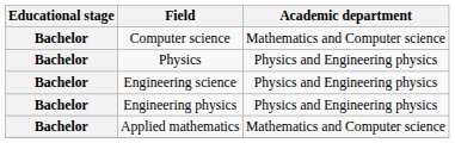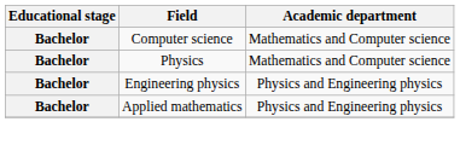Physics | Academic department: Physics and Engineering physics -> Mathematics and Computer science
- row: Bachelor | Engineering science | Physics and Engineering physics
Applied mathematics | Academic department: Mathematics and Computer science -> Physics and Engineering physics
